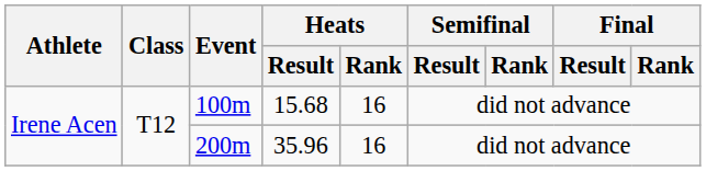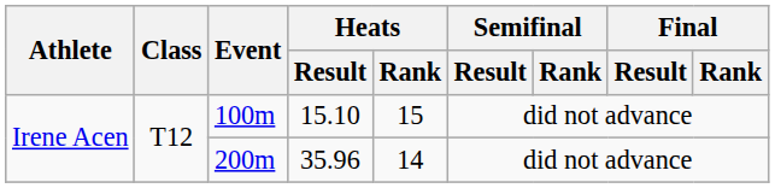100m | Heats / Result: 15.68 -> 15.10
100m | Heats / Rank: 16 -> 15
200m | Heats / Rank: 16 -> 14
